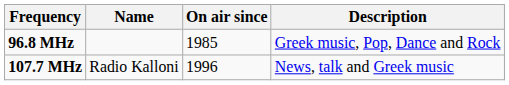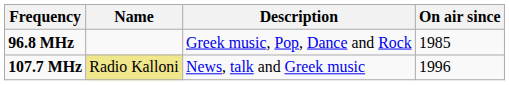columns swapped: On air since <-> Description
107.7 MHz | Name: no background -> khaki background
